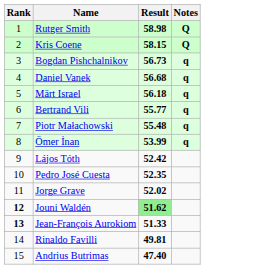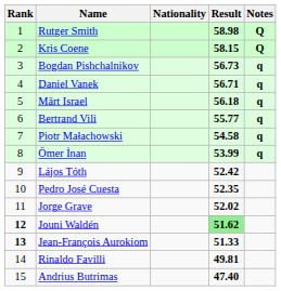+ column: Nationality
Daniel Vanek | Result: 56.68 -> 56.71
Piotr Małachowski | Result: 55.48 -> 54.58
